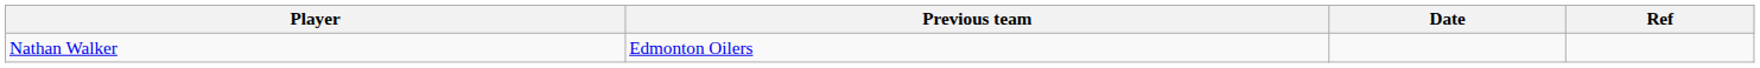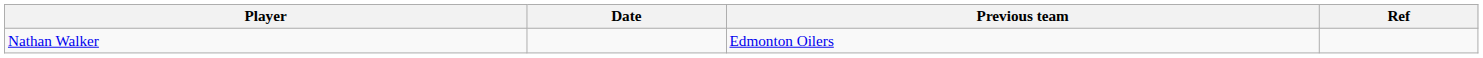columns swapped: Previous team <-> Date
